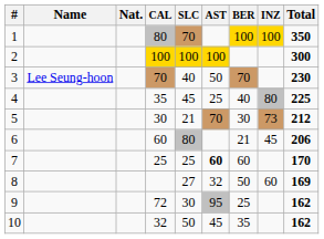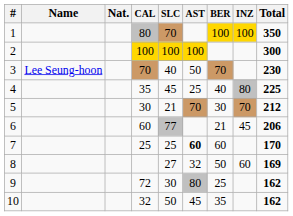5 | INZ: 73 -> 70
6 | SLC: 80 -> 77
9 | AST: 95 -> 80
